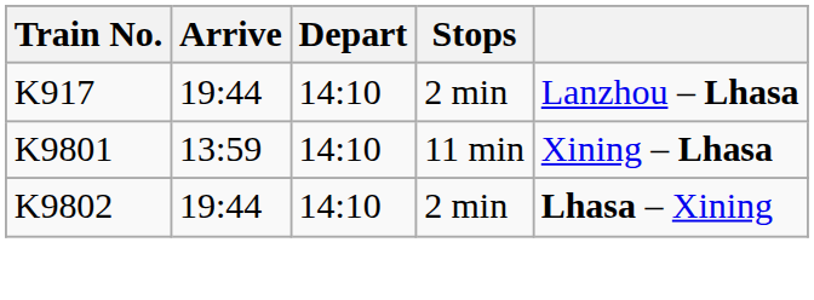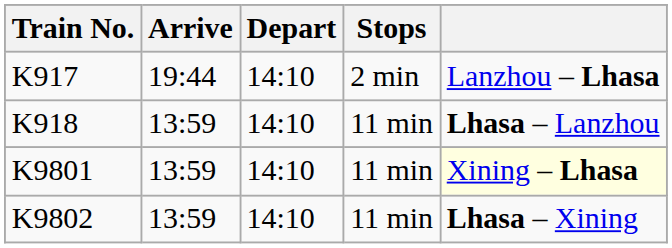+ row: K918 | 13:59 | 14:10 | 11 min | Lhasa – Lanzhou
K9801 | column 5: no background -> lightyellow background
K9802 | Arrive: 19:44 -> 13:59
K9802 | Stops: 2 min -> 11 min
